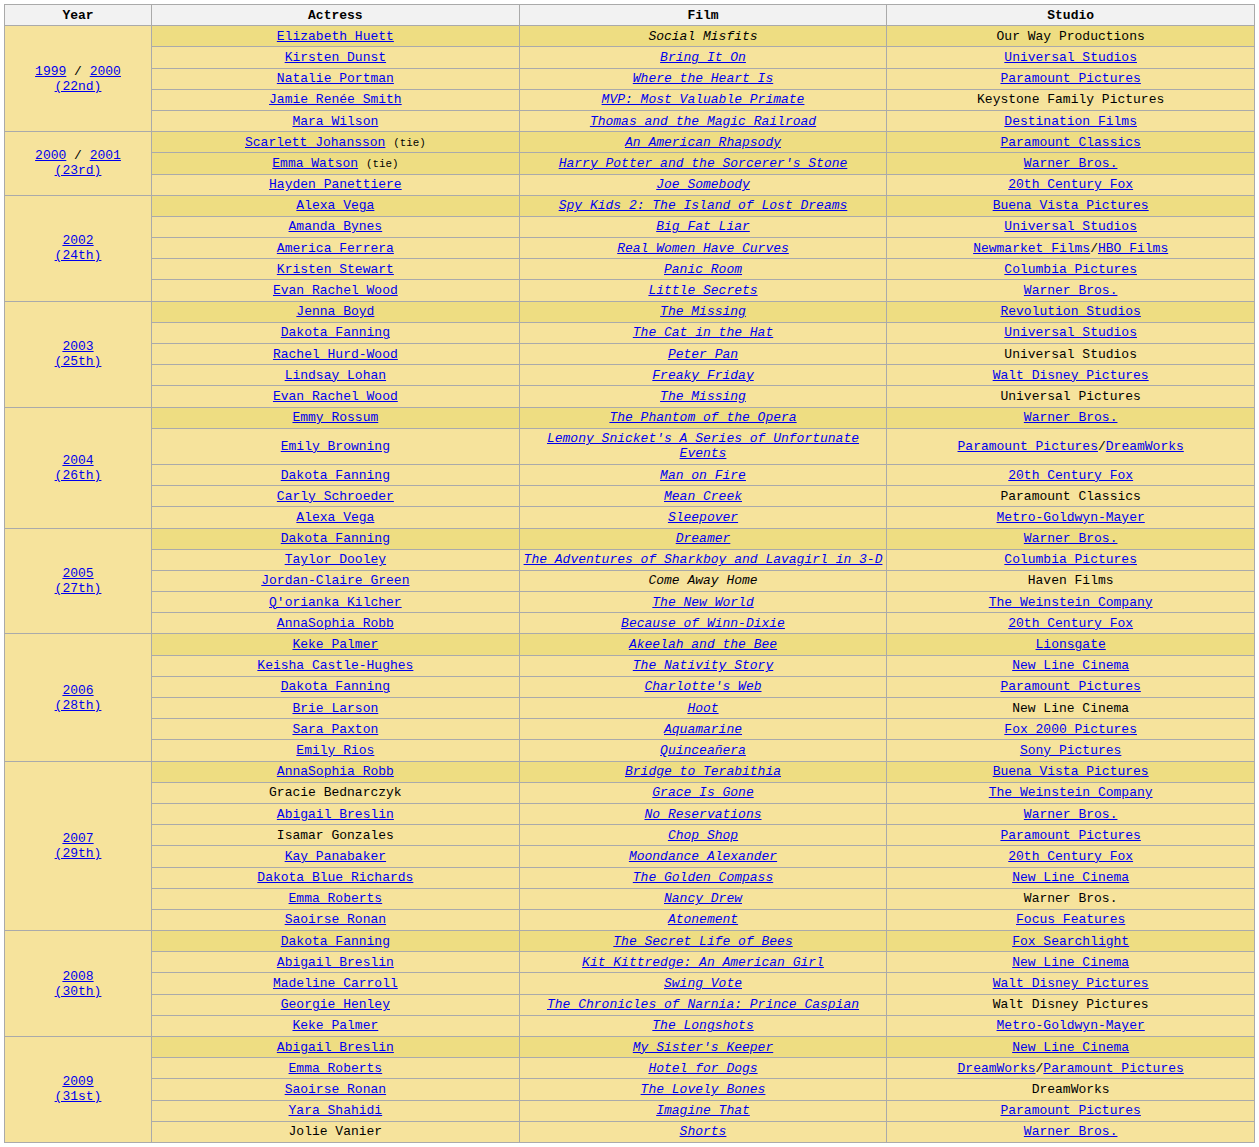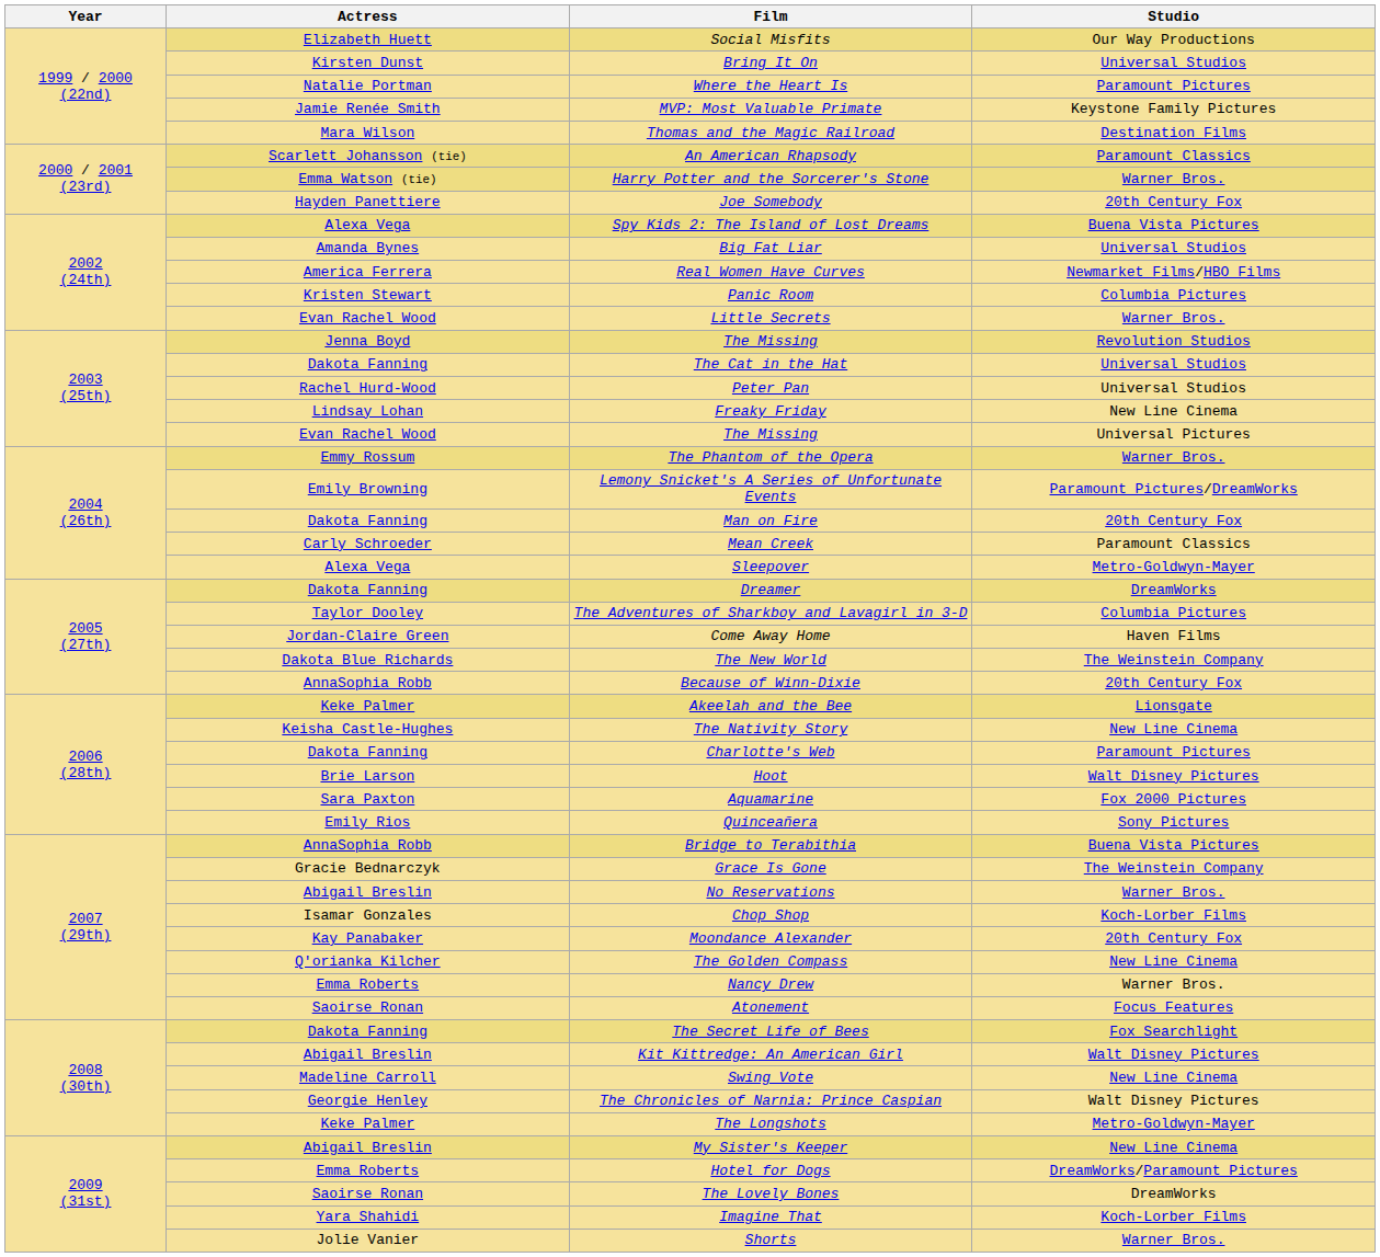Freaky Friday | Studio: Walt Disney Pictures -> New Line Cinema
Dreamer | Studio: Warner Bros. -> DreamWorks
The New World | Actress: Q'orianka Kilcher -> Dakota Blue Richards
Hoot | Studio: New Line Cinema -> Walt Disney Pictures
Chop Shop | Studio: Paramount Pictures -> Koch-Lorber Films
The Golden Compass | Actress: Dakota Blue Richards -> Q'orianka Kilcher
Kit Kittredge: An American Girl | Studio: New Line Cinema -> Walt Disney Pictures
Swing Vote | Studio: Walt Disney Pictures -> New Line Cinema
Imagine That | Studio: Paramount Pictures -> Koch-Lorber Films
